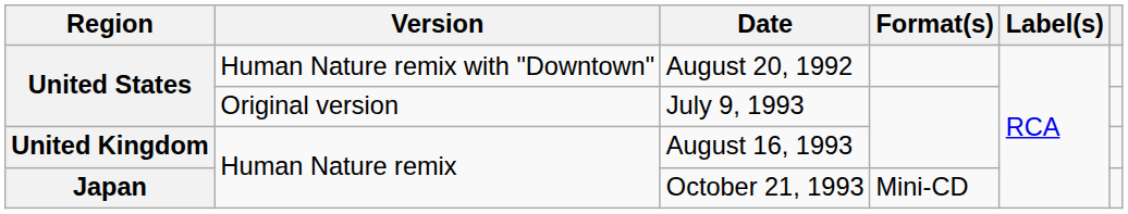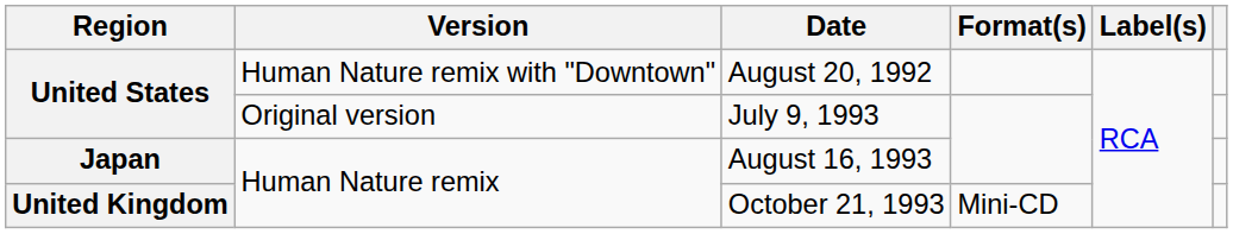August 16, 1993 | Region: United Kingdom -> Japan
October 21, 1993 | Region: Japan -> United Kingdom
